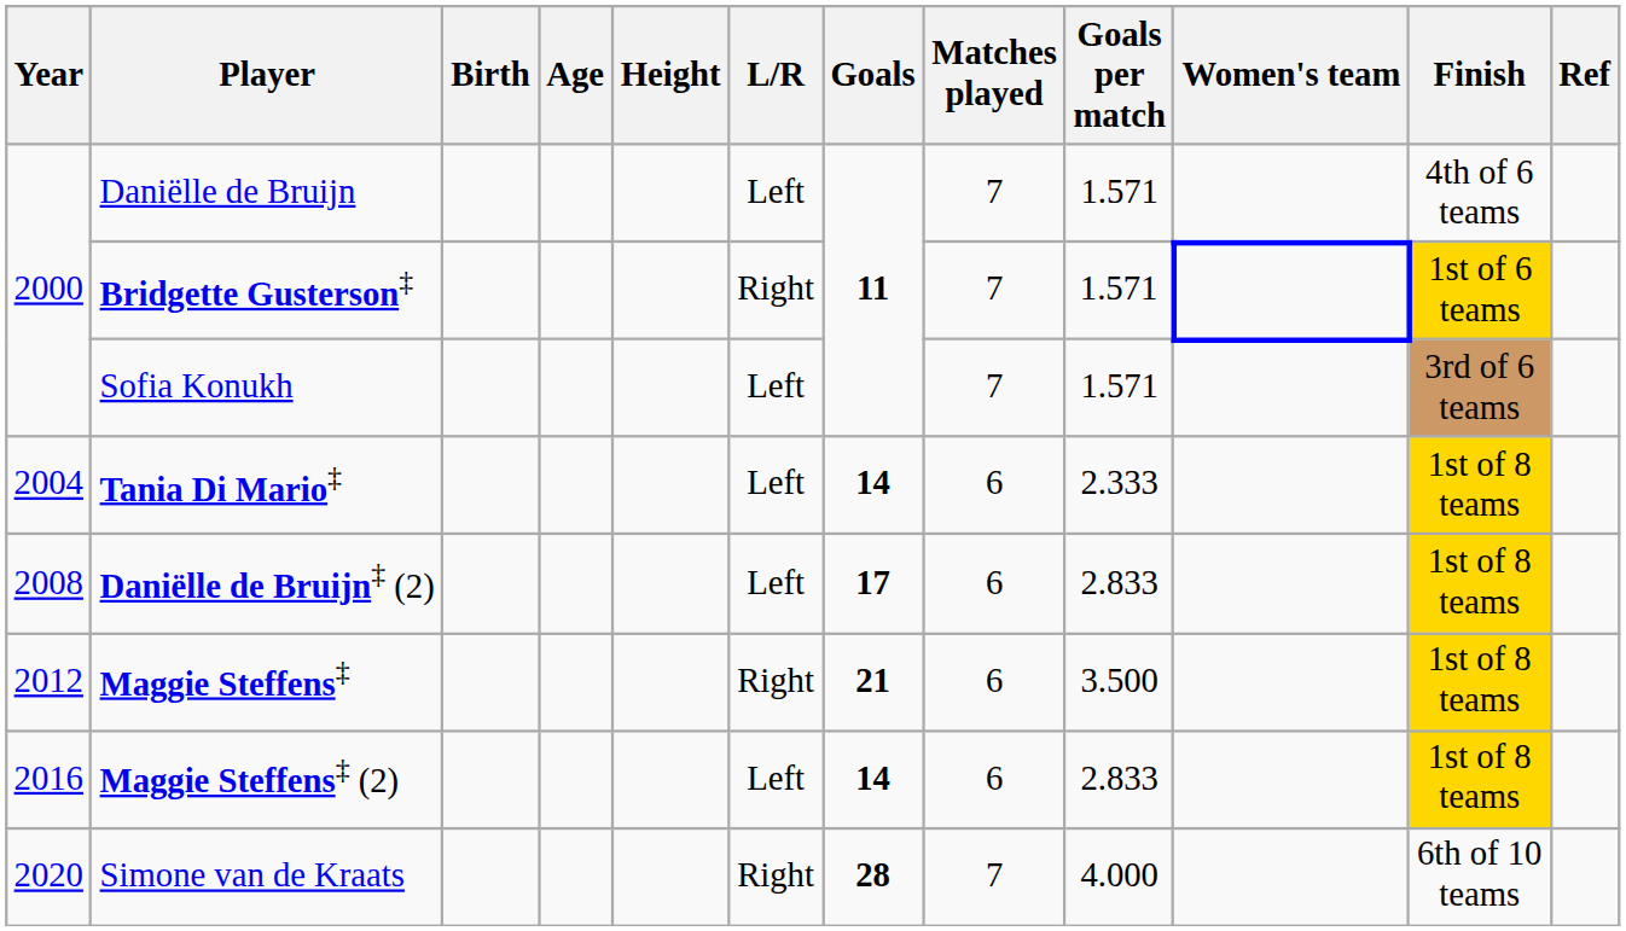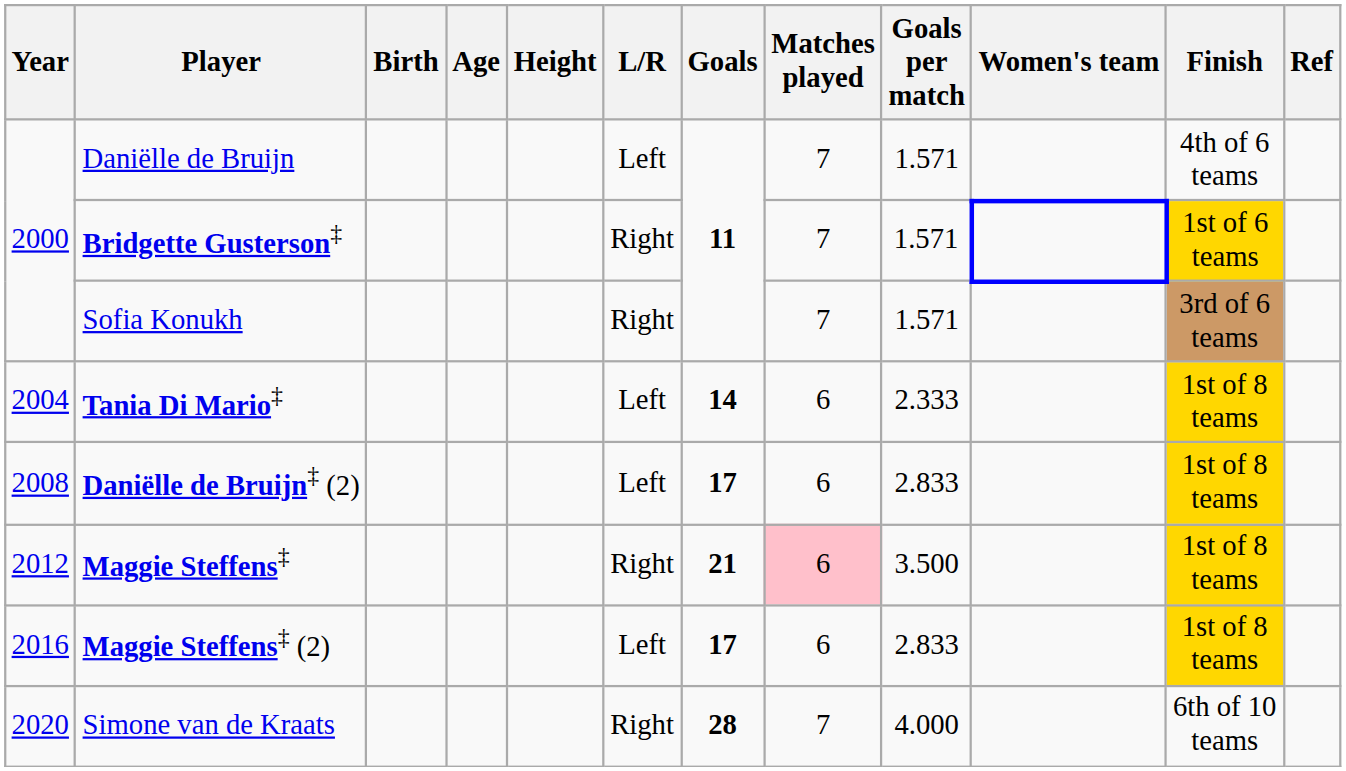Sofia Konukh | L/R: Left -> Right
Maggie Steffens‡ | Matches played: no background -> pink background
Maggie Steffens‡ (2) | Goals: 14 -> 17
